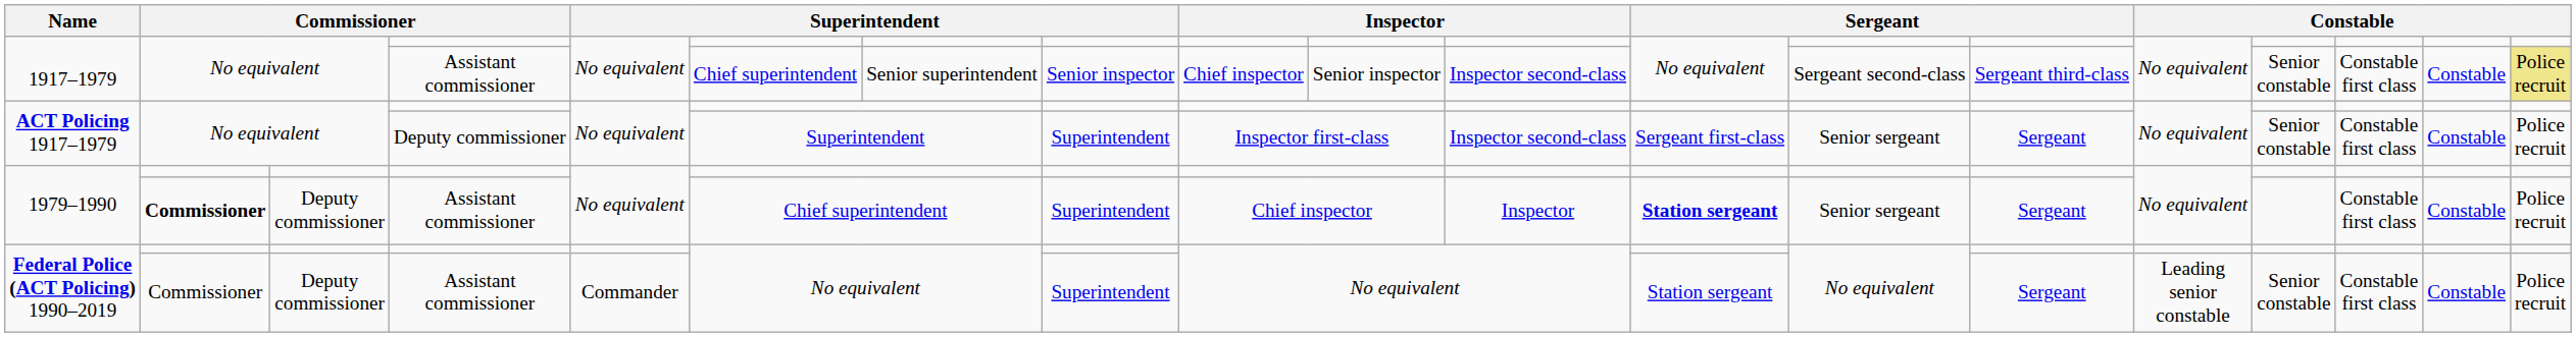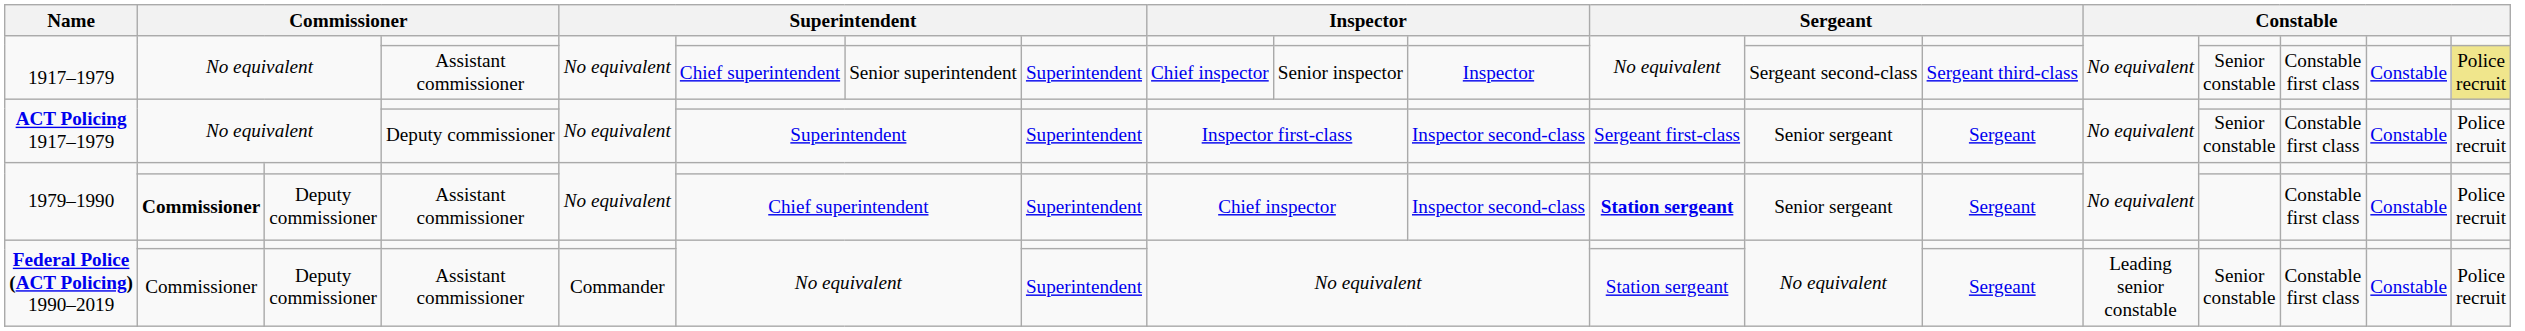1917–1979 / Assistant commissioner | column 8: Senior inspector -> Superintendent
1917–1979 / Assistant commissioner | column 11: Inspector second-class -> Inspector
1979–1990 / Assistant commissioner | column 11: Inspector -> Inspector second-class
